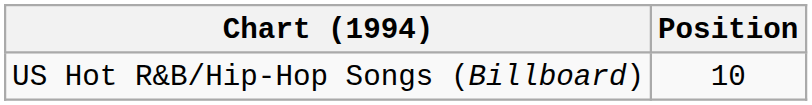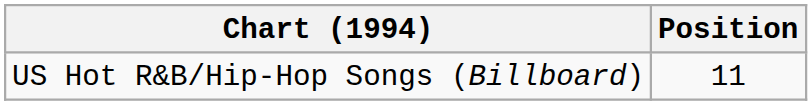US Hot R&B/Hip-Hop Songs (Billboard) | Position: 10 -> 11
